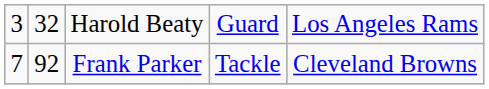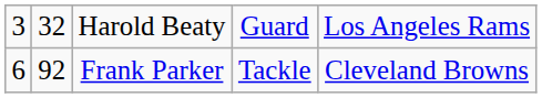Frank Parker | column 1: 7 -> 6
